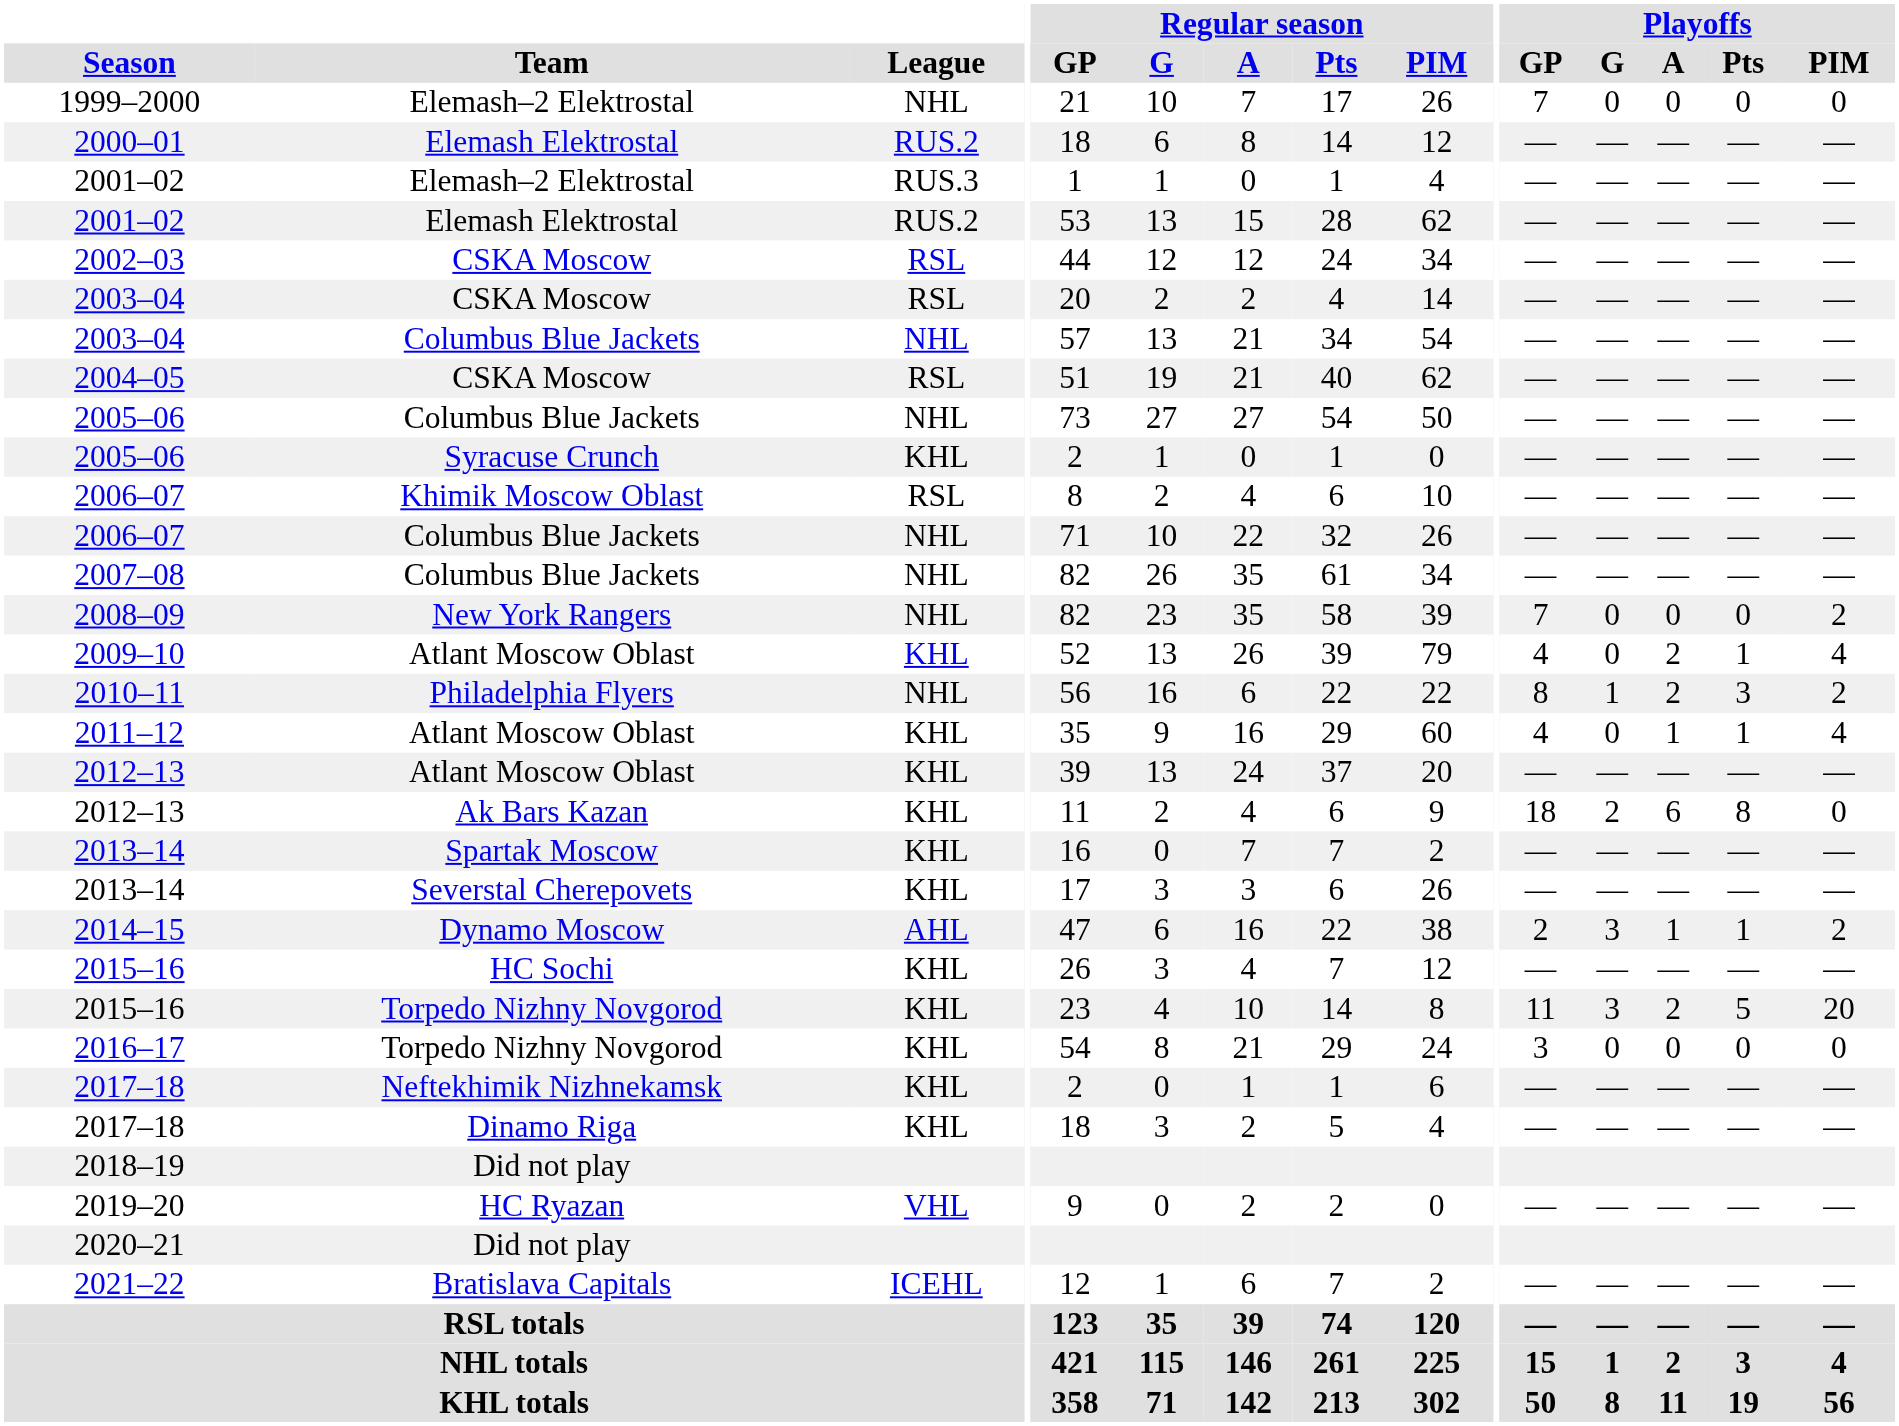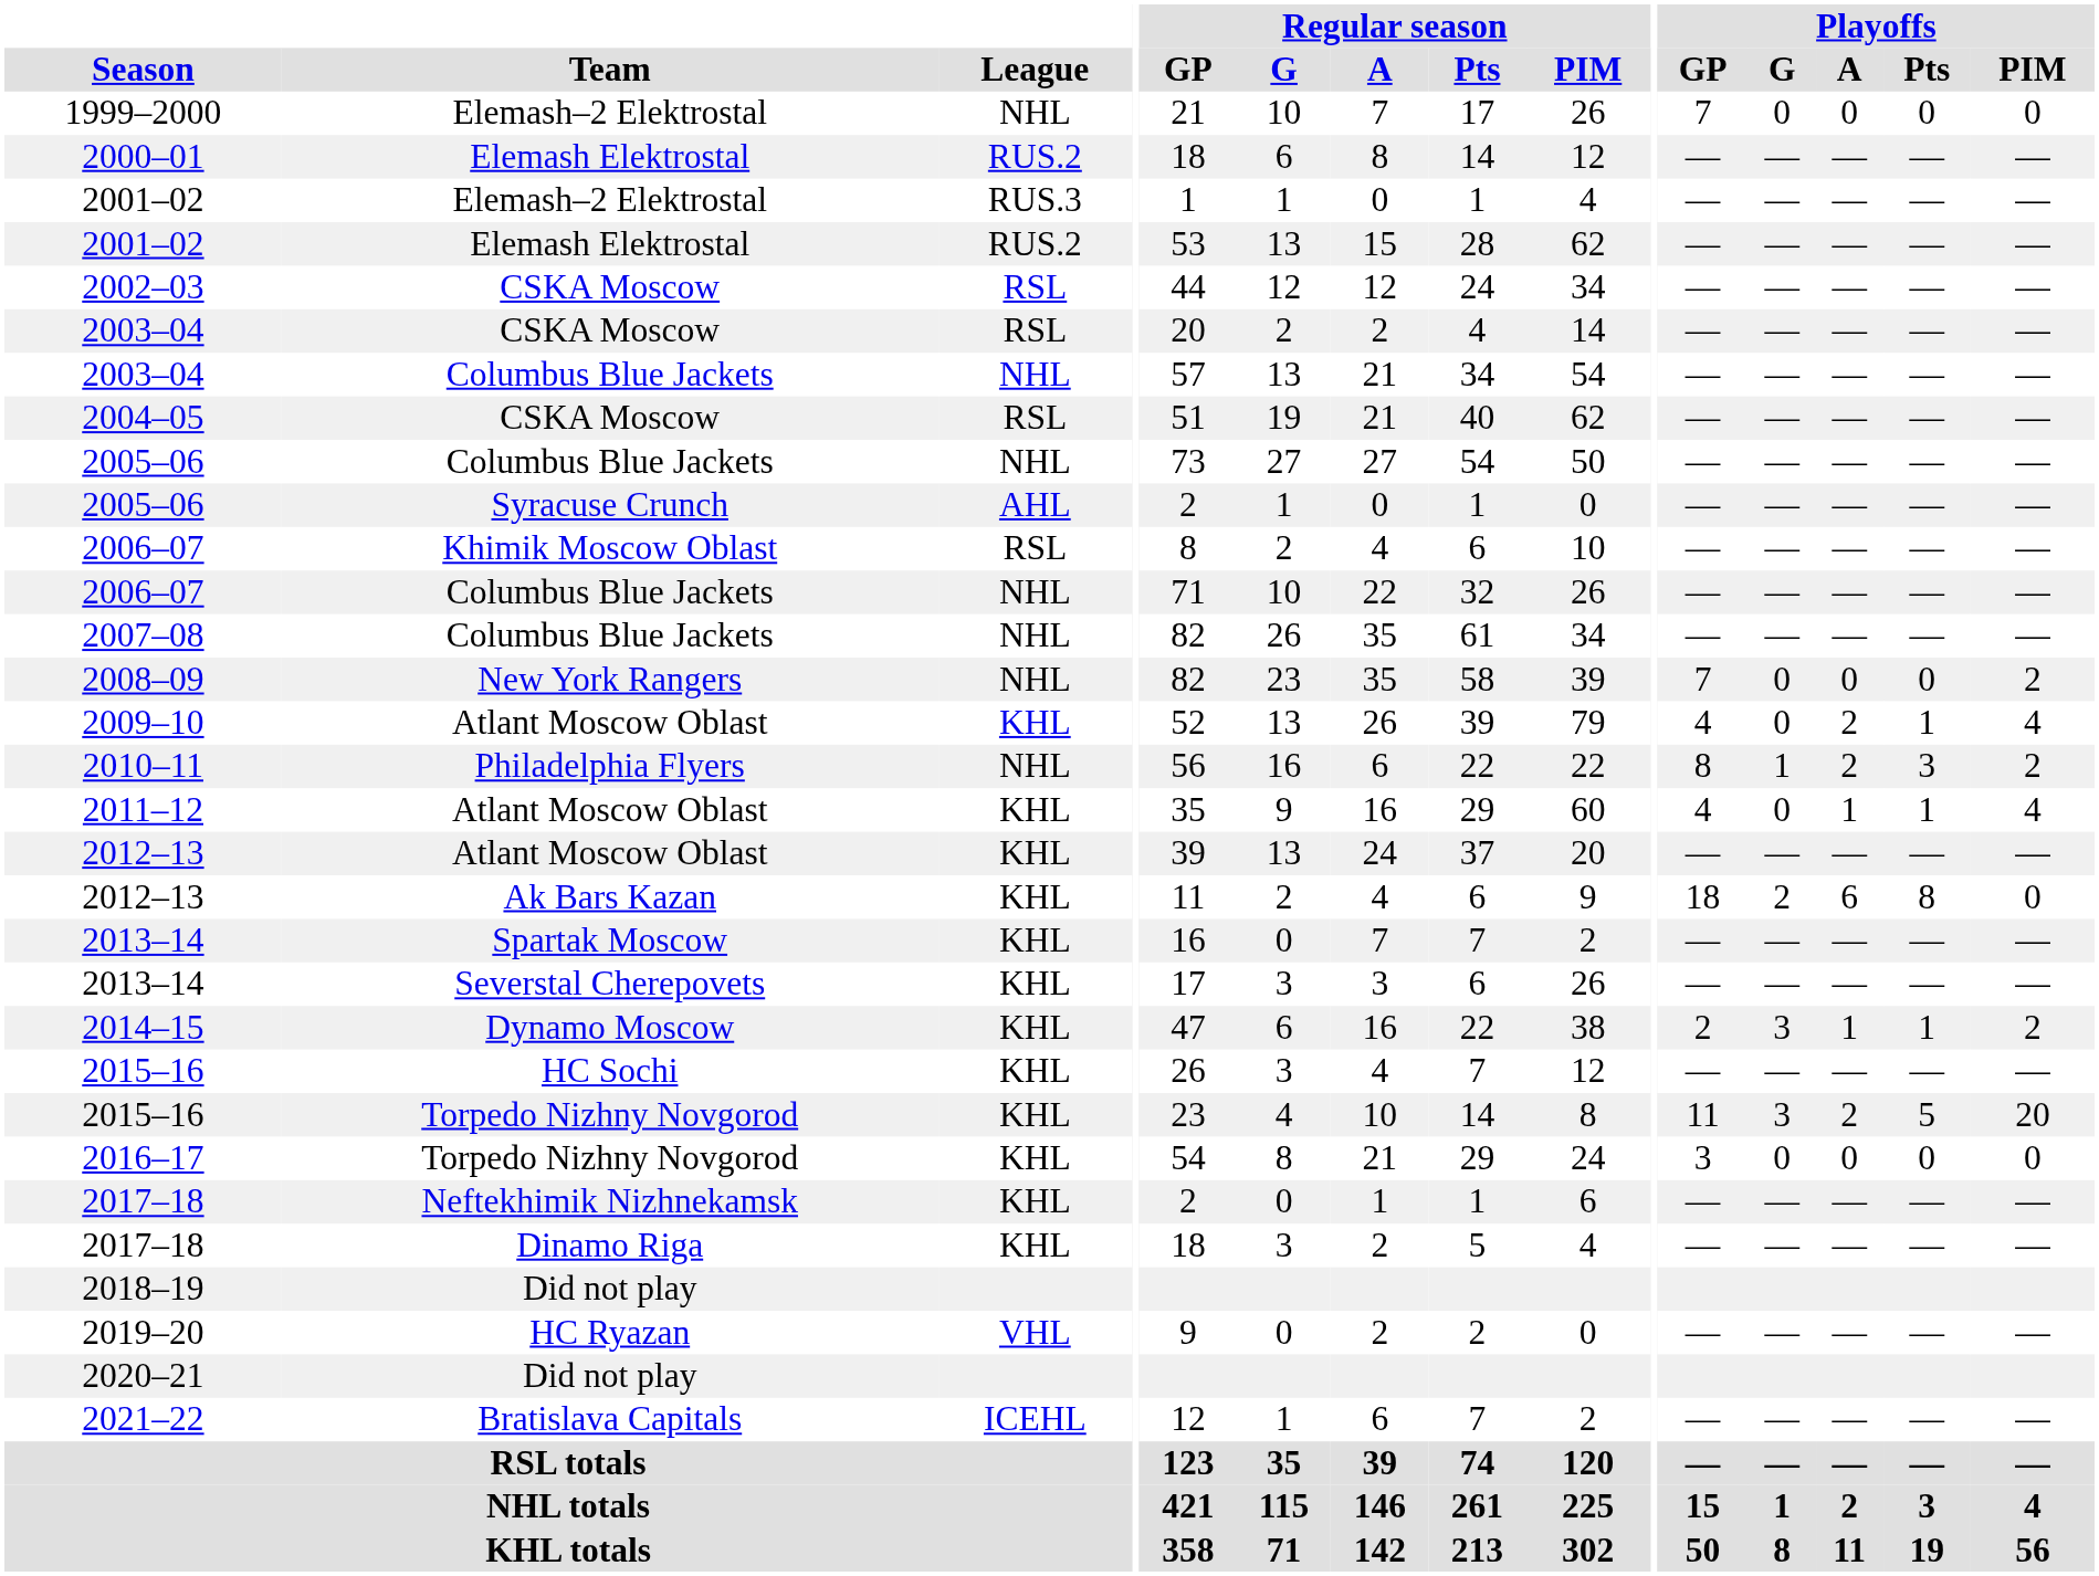2005–06 / Syracuse Crunch | League: KHL -> AHL
2014–15 | League: AHL -> KHL
